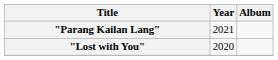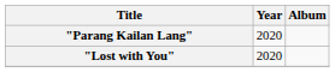"Parang Kailan Lang" | Year: 2021 -> 2020
